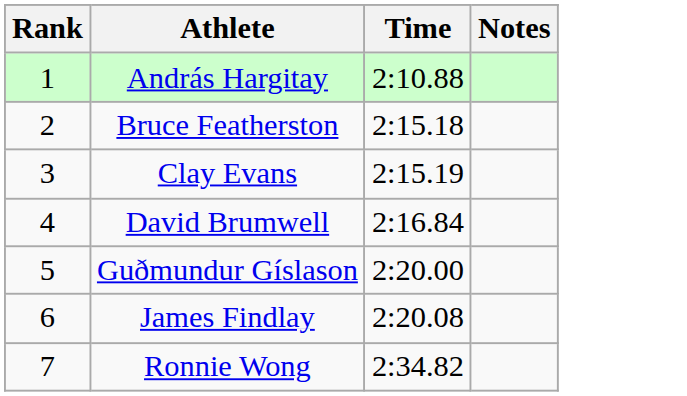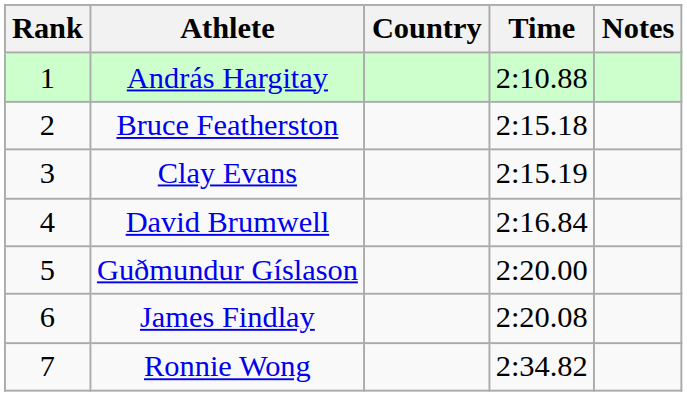+ column: Country
